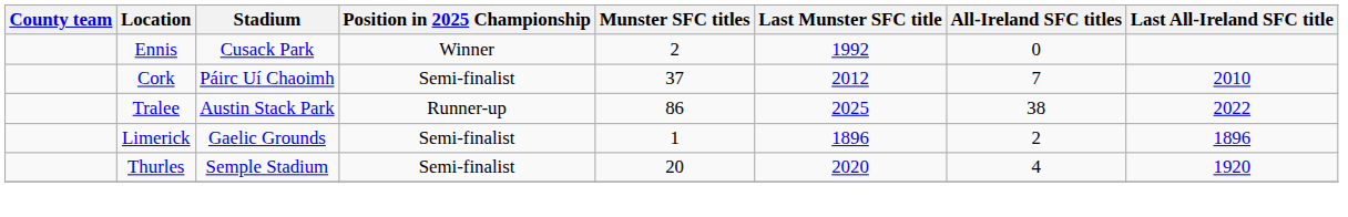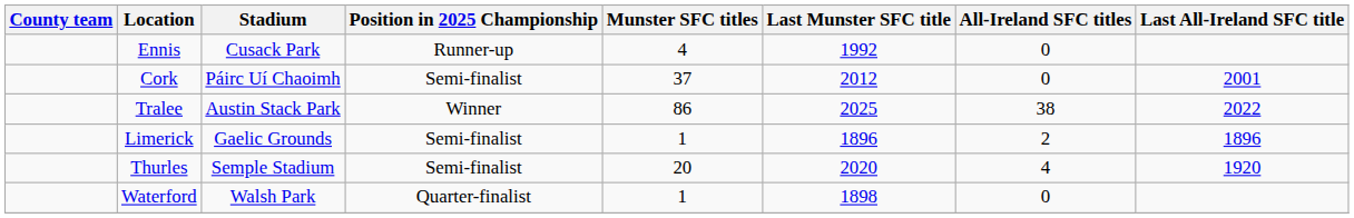Ennis | Position in 2025 Championship: Winner -> Runner-up
Ennis | Munster SFC titles: 2 -> 4
Cork | All-Ireland SFC titles: 7 -> 0
Cork | Last All-Ireland SFC title: 2010 -> 2001
Tralee | Position in 2025 Championship: Runner-up -> Winner
+ row: Waterford | Walsh Park | Quarter-finalist | 1 | 1898 | 0
